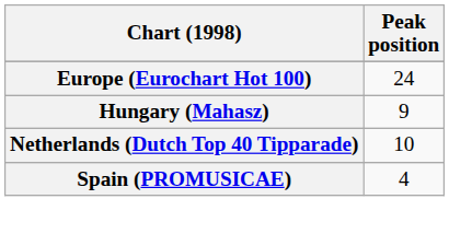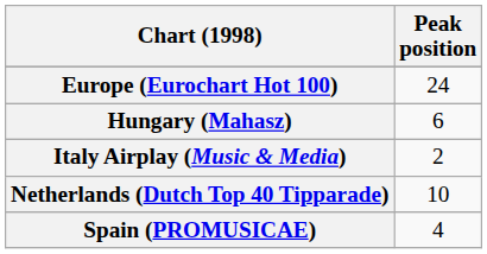Hungary (Mahasz) | Peak position: 9 -> 6
+ row: Italy Airplay (Music & Media) | 2
